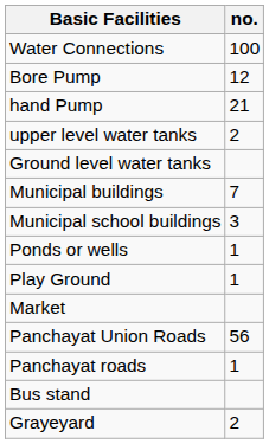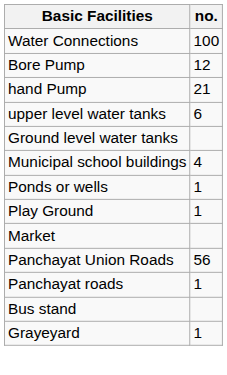upper level water tanks | no.: 2 -> 6
- row: Municipal buildings | 7
Municipal school buildings | no.: 3 -> 4
Grayeyard | no.: 2 -> 1
